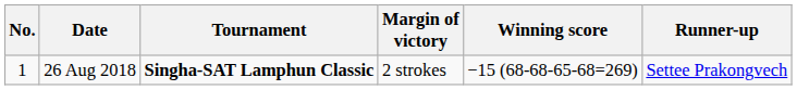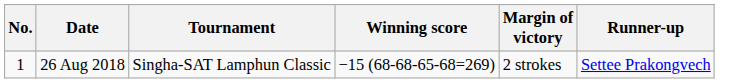columns swapped: Winning score <-> Margin of victory
26 Aug 2018 | Tournament: bold -> normal
